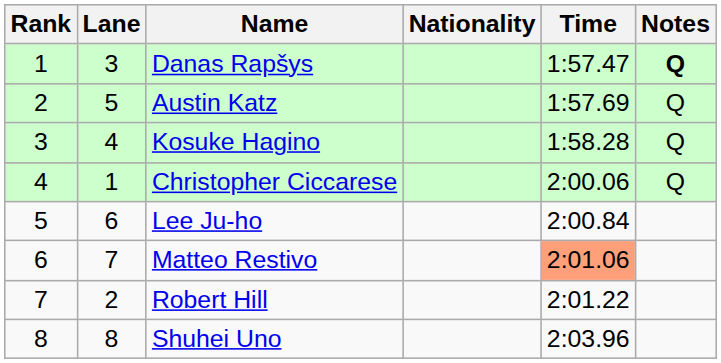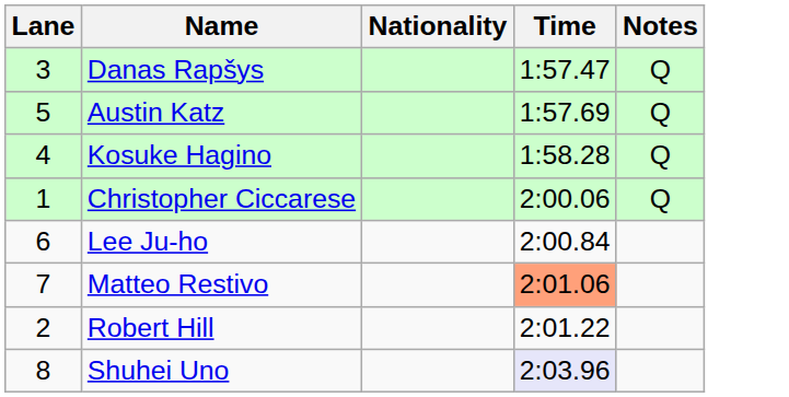- column: Rank | 1 | 2 | 3 | 4 | 5 | 6 | 7 | 8
Danas Rapšys | Notes: bold -> normal
Shuhei Uno | Time: no background -> lavender background
